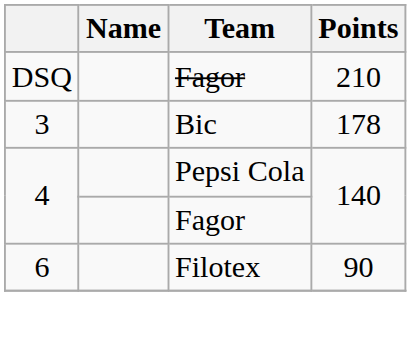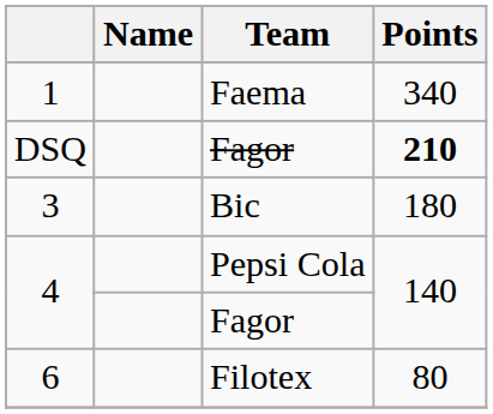+ row: 1 | Faema | 340
DSQ | Points: normal -> bold
3 | Points: 178 -> 180
6 | Points: 90 -> 80
